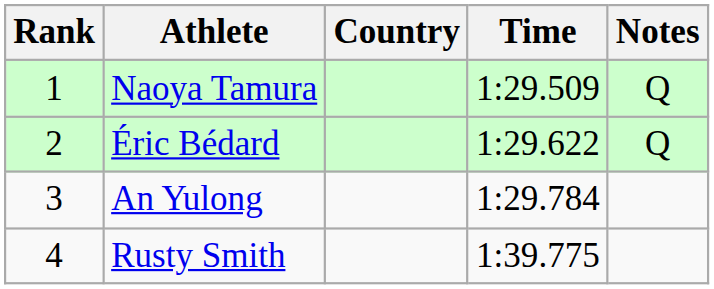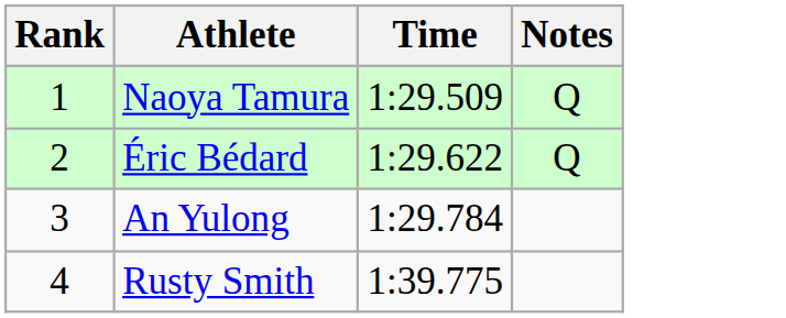- column: Country
